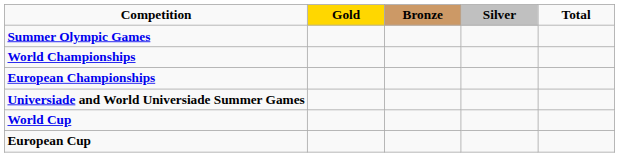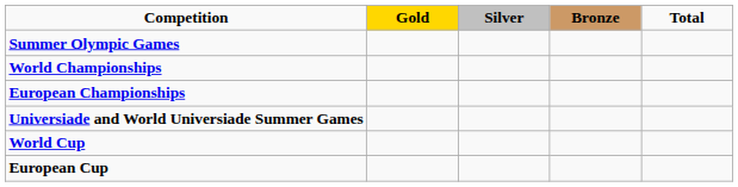columns swapped: Silver <-> Bronze
